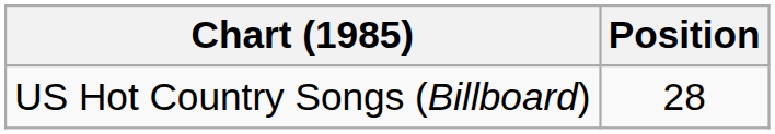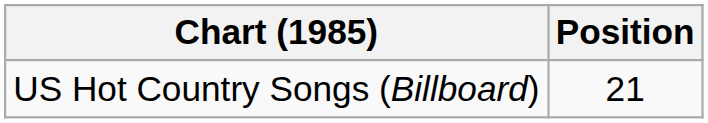US Hot Country Songs (Billboard) | Position: 28 -> 21
